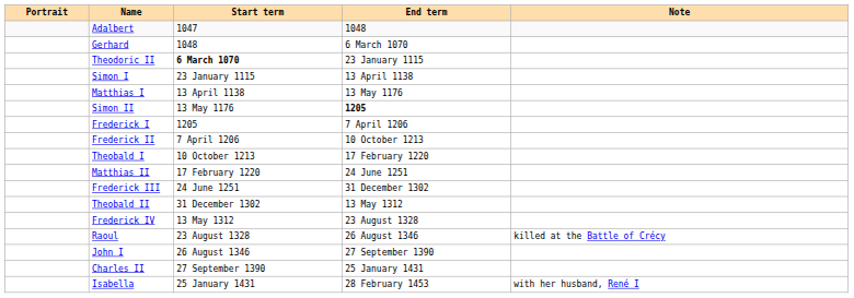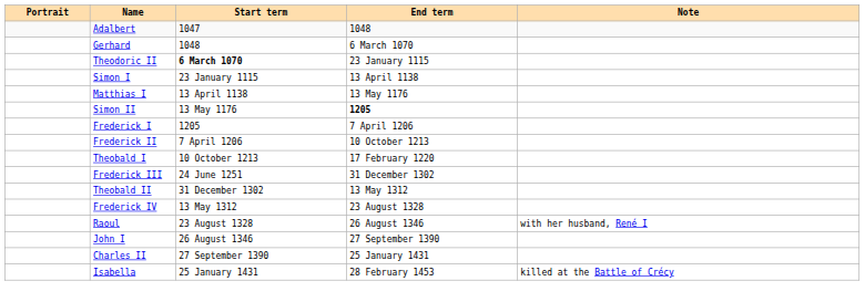- row: Matthias II | 17 February 1220 | 24 June 1251
Raoul | Note: killed at the Battle of Crécy -> with her husband, René I
Isabella | Note: with her husband, René I -> killed at the Battle of Crécy
